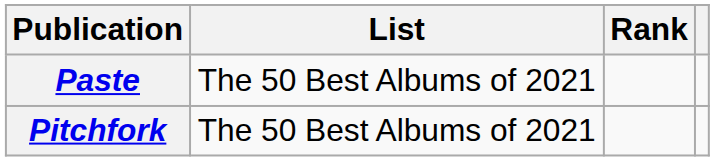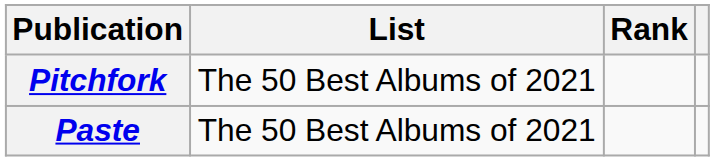rows swapped: Paste <-> Pitchfork
